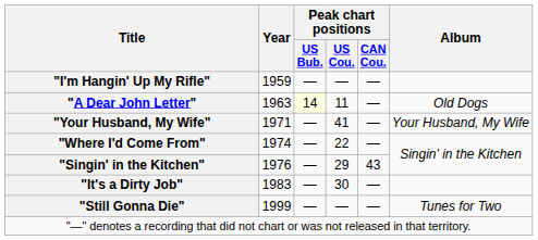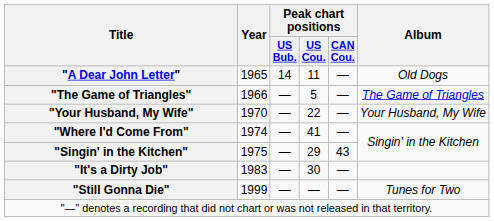- row: "I'm Hangin' Up My Rifle" | 1959 | — | — | —
"A Dear John Letter" | Year: 1963 -> 1965
"A Dear John Letter" | Peak chart positions / US Bub.: lightyellow background -> no background
+ row: "The Game of Triangles" | 1966 | — | 5 | — | The Game of Triangles
"Your Husband, My Wife" | Year: 1971 -> 1970
"Your Husband, My Wife" | Peak chart positions / US Cou.: 41 -> 22
"Where I'd Come From" | Peak chart positions / US Cou.: 22 -> 41
"Singin' in the Kitchen" | Year: 1976 -> 1975
